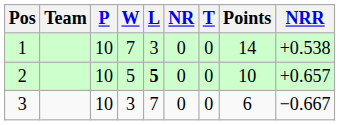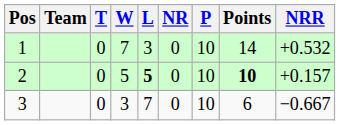columns swapped: P <-> T
1 | NRR: +0.538 -> +0.532
2 | Points: normal -> bold
2 | NRR: +0.657 -> +0.157
